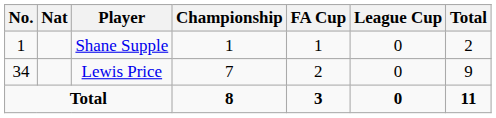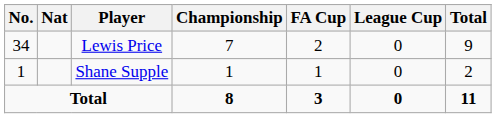rows swapped: Lewis Price <-> Shane Supple
